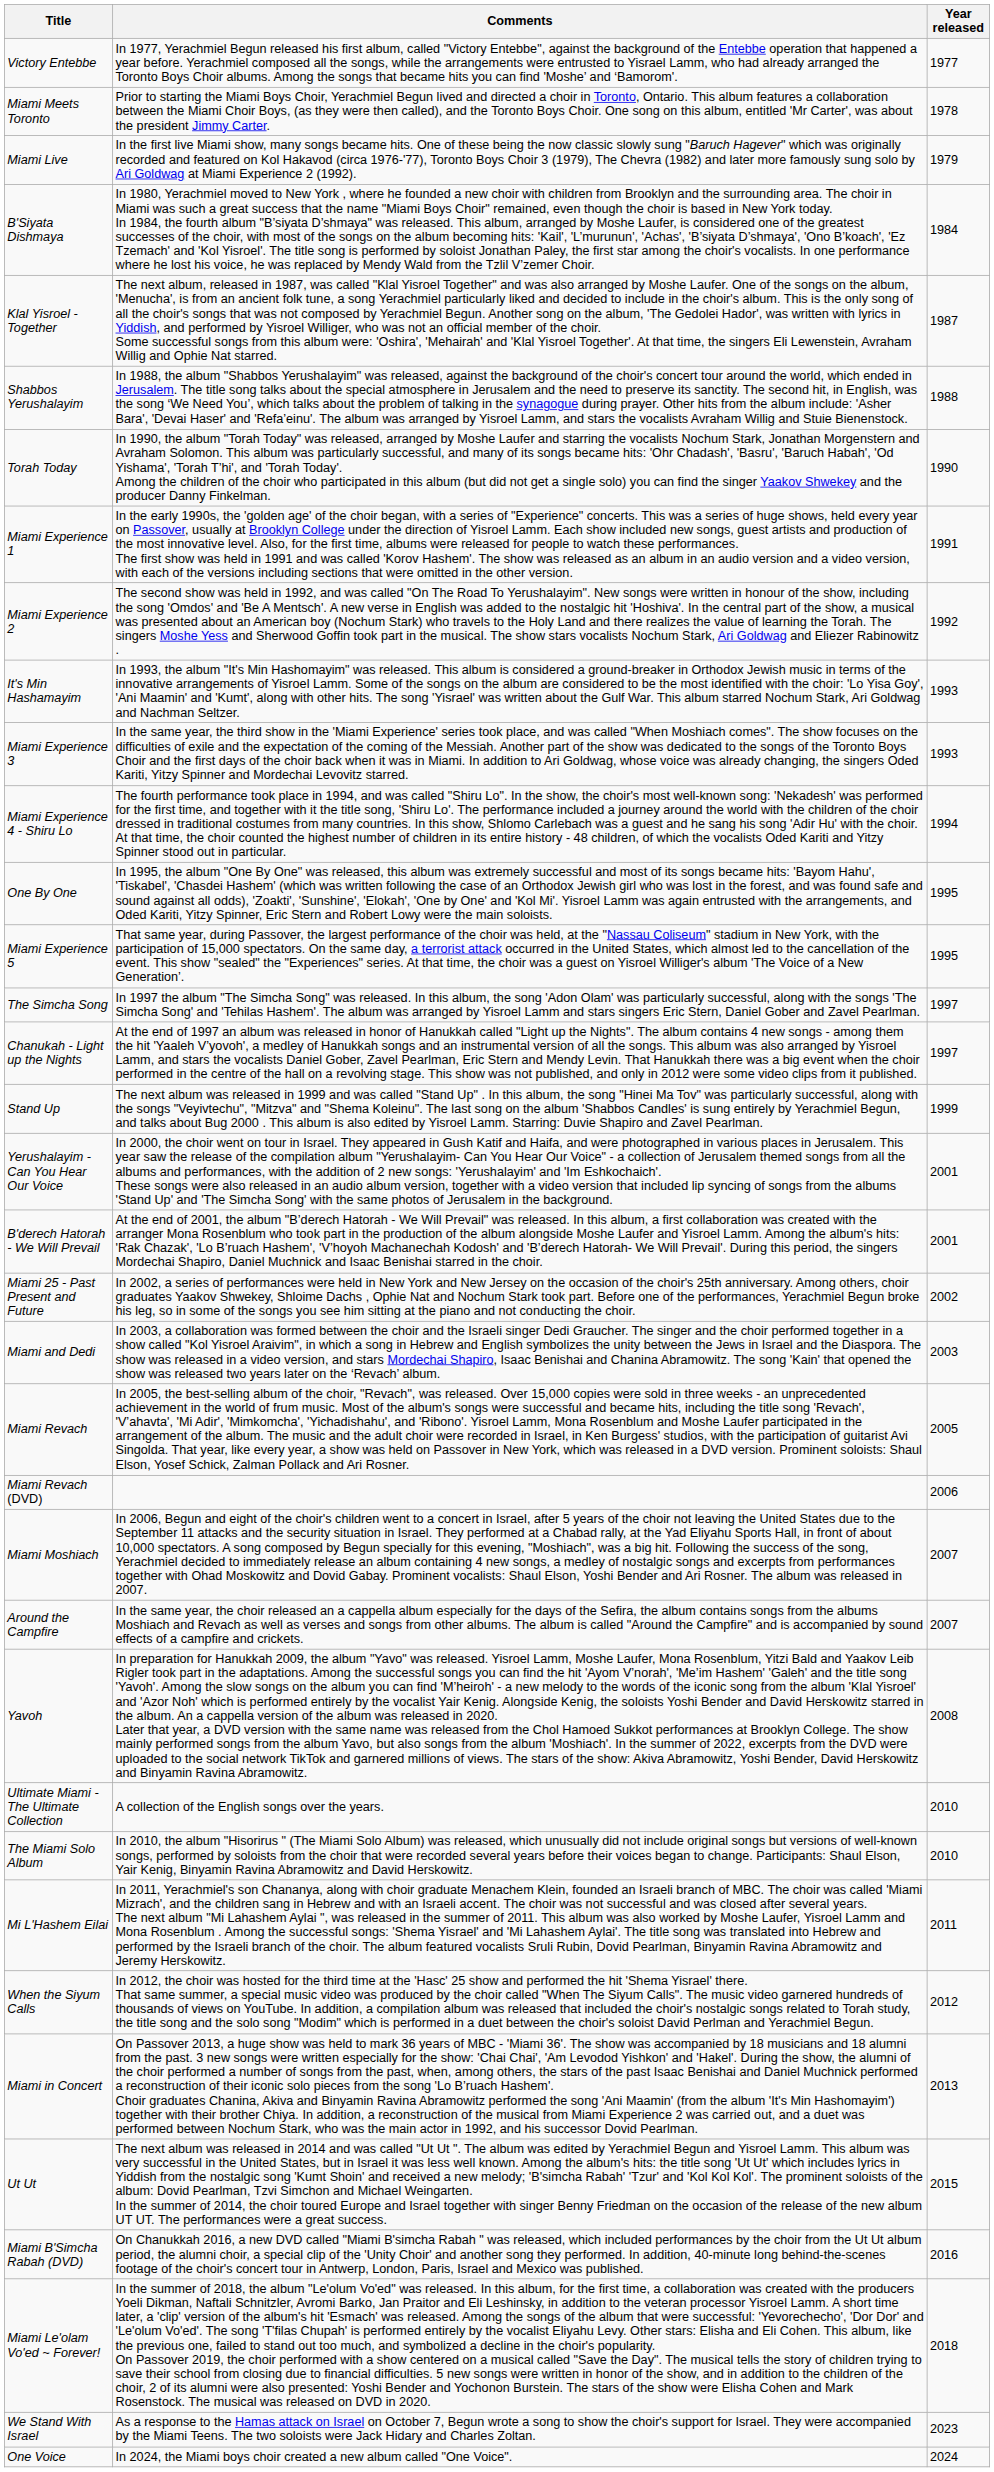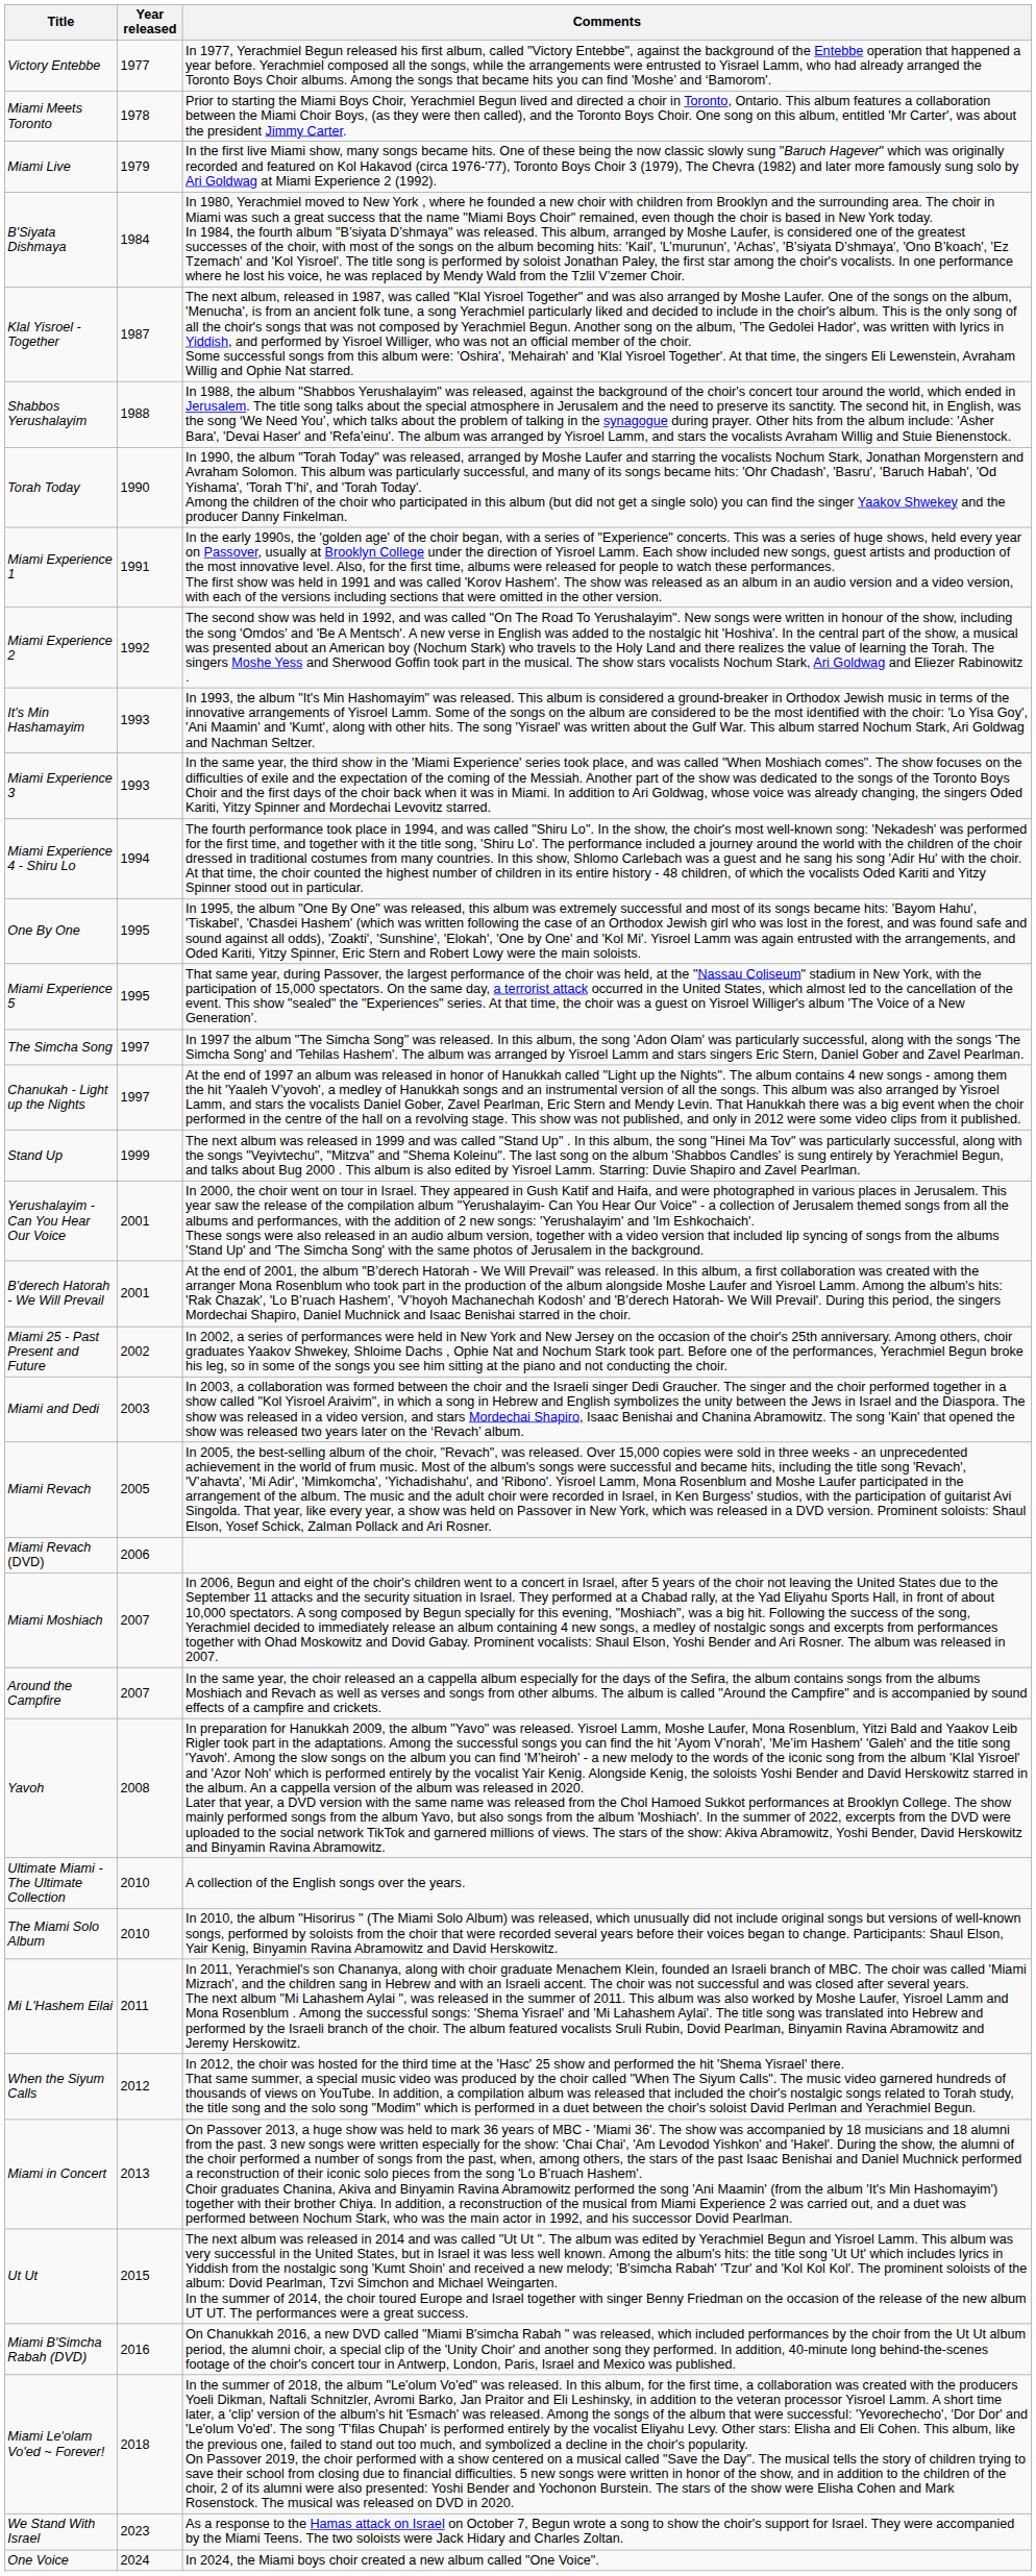columns swapped: Year released <-> Comments
